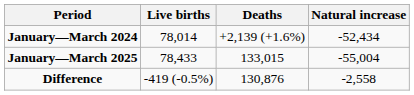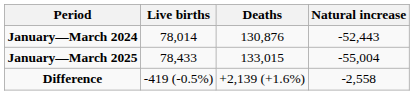January—March 2024 | Deaths: +2,139 (+1.6%) -> 130,876
January—March 2024 | Natural increase: -52,434 -> -52,443
Difference | Deaths: 130,876 -> +2,139 (+1.6%)
